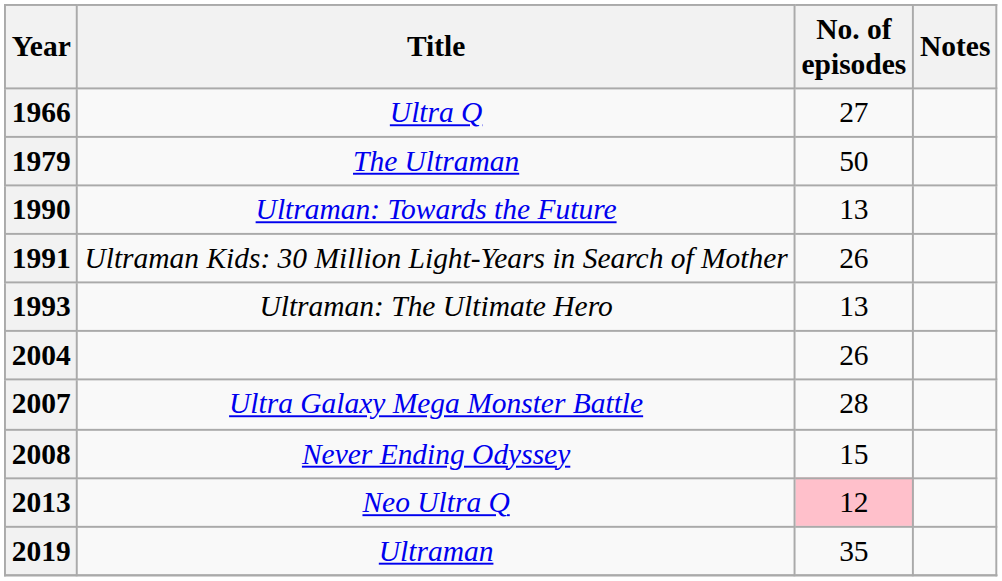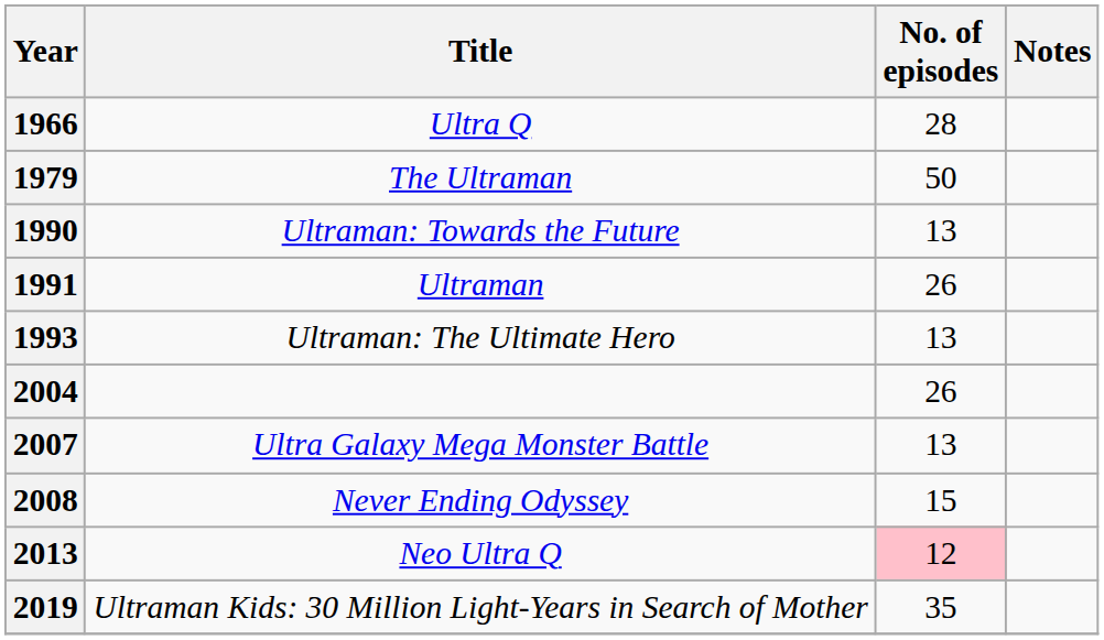1966 | No. of episodes: 27 -> 28
1991 | Title: Ultraman Kids: 30 Million Light-Years in Search of Mother -> Ultraman
2007 | No. of episodes: 28 -> 13
2019 | Title: Ultraman -> Ultraman Kids: 30 Million Light-Years in Search of Mother
